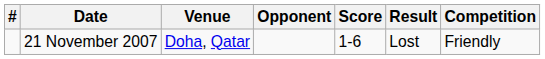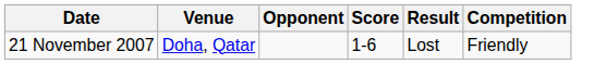- column: #
